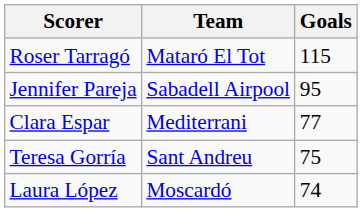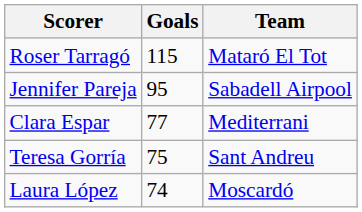columns swapped: Team <-> Goals
